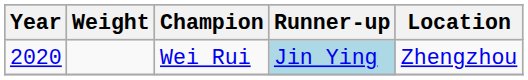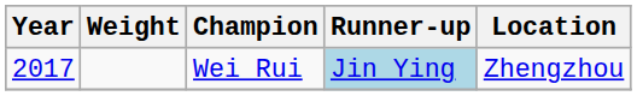Wei Rui | Year: 2020 -> 2017
